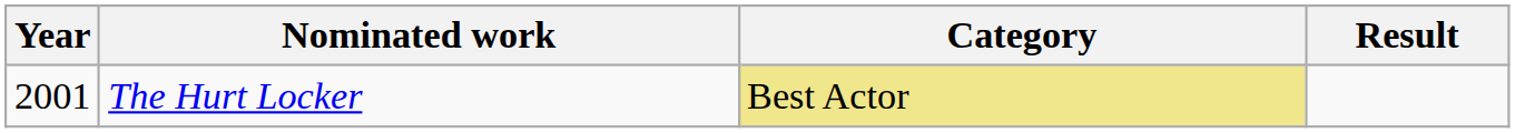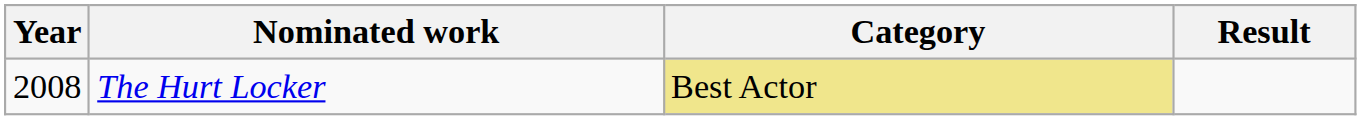The Hurt Locker | Year: 2001 -> 2008
